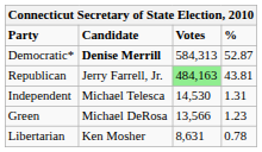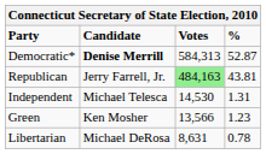Green | Candidate: Michael DeRosa -> Ken Mosher
Libertarian | Candidate: Ken Mosher -> Michael DeRosa
